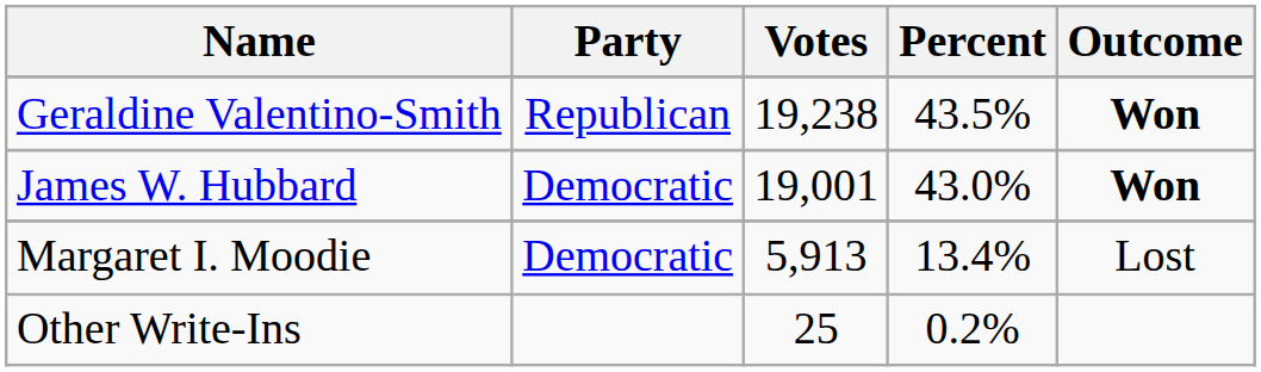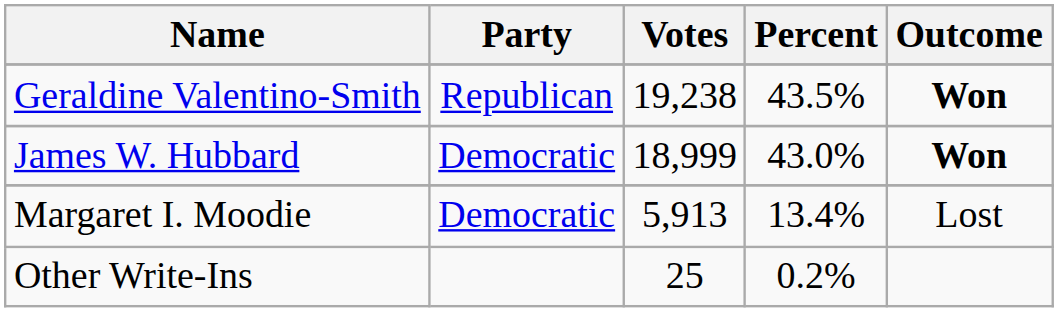James W. Hubbard | Votes: 19,001 -> 18,999
